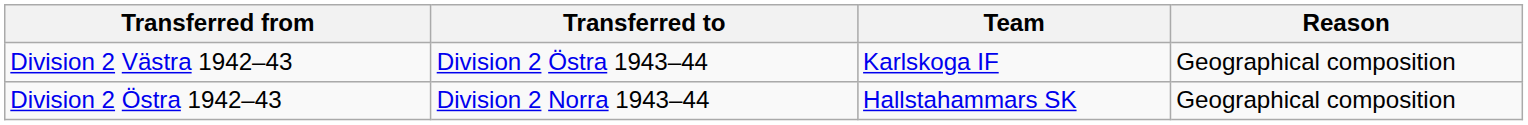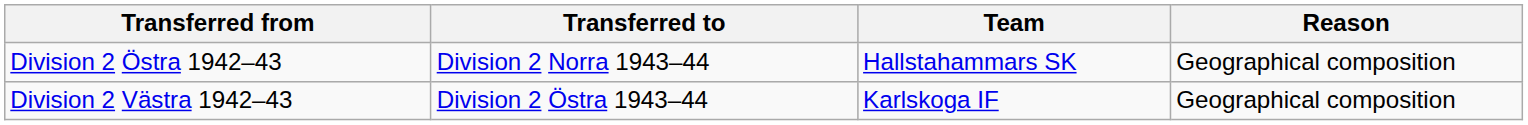rows swapped: Division 2 Östra 1942–43 <-> Division 2 Västra 1942–43
